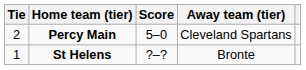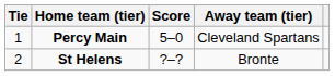Percy Main | Tie: 2 -> 1
St Helens | Tie: 1 -> 2
